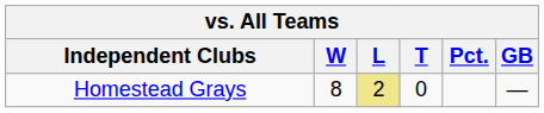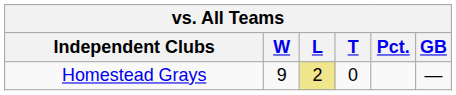Homestead Grays | W: 8 -> 9
